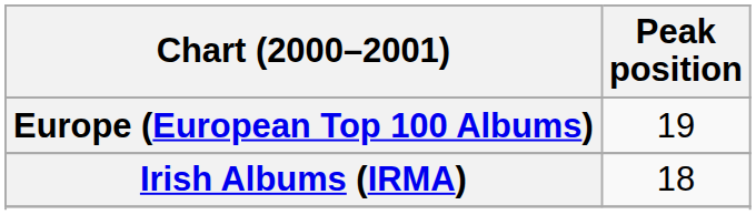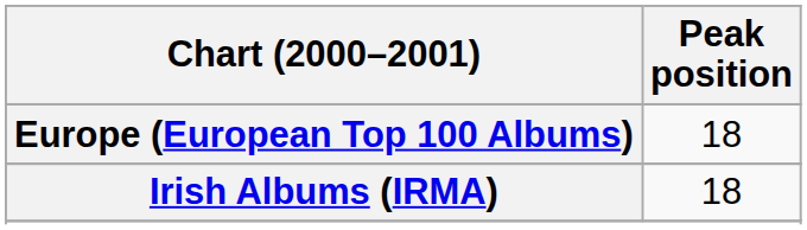Europe (European Top 100 Albums) | Peak position: 19 -> 18
